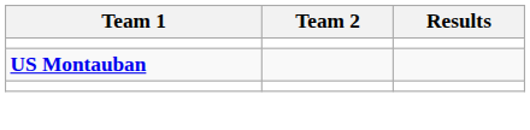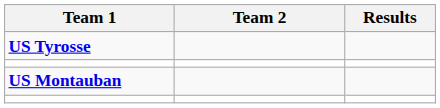+ row: US Tyrosse
